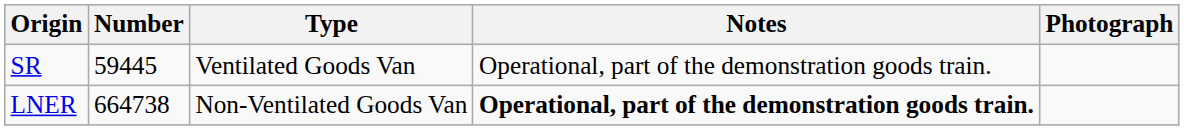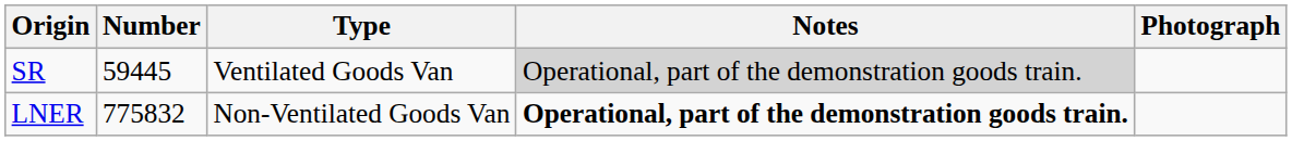SR | Notes: no background -> lightgrey background
LNER | Number: 664738 -> 775832
